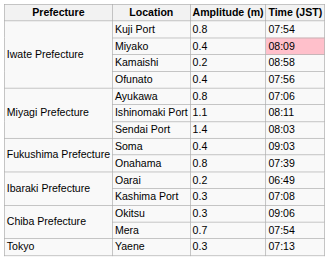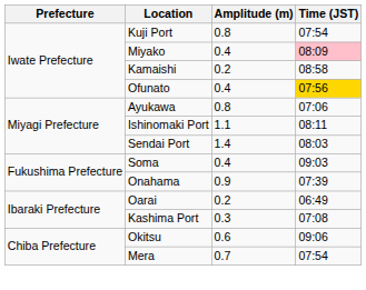Ofunato | Time (JST): no background -> gold background
Onahama | Amplitude (m): 0.8 -> 0.9
Okitsu | Amplitude (m): 0.3 -> 0.6
- row: Tokyo | Yaene | 0.3 | 07:13
